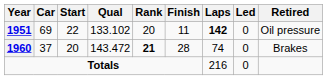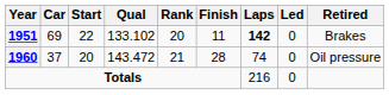1951 | Retired: Oil pressure -> Brakes
1960 | Rank: bold -> normal
1960 | Retired: Brakes -> Oil pressure
